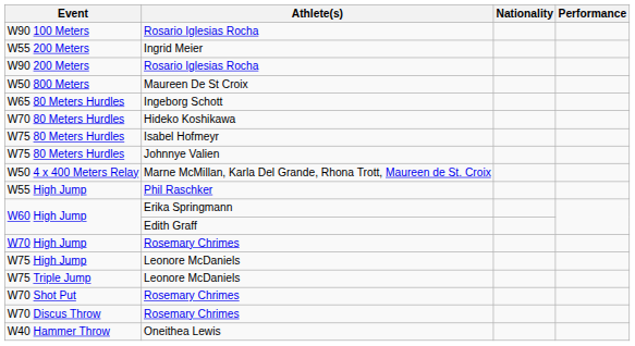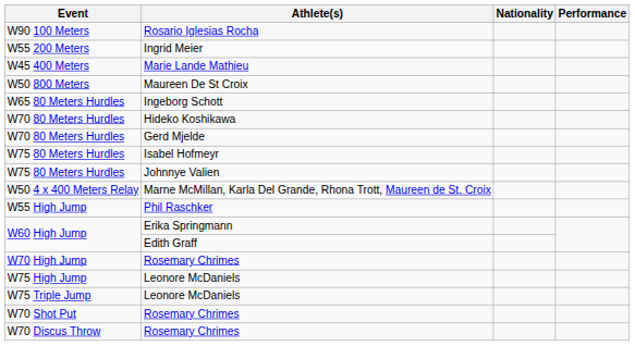- row: W90 200 Meters | Rosario Iglesias Rocha
+ row: W45 400 Meters | Marie Lande Mathieu
+ row: W70 80 Meters Hurdles | Gerd Mjelde
- row: W40 Hammer Throw | Oneithea Lewis
